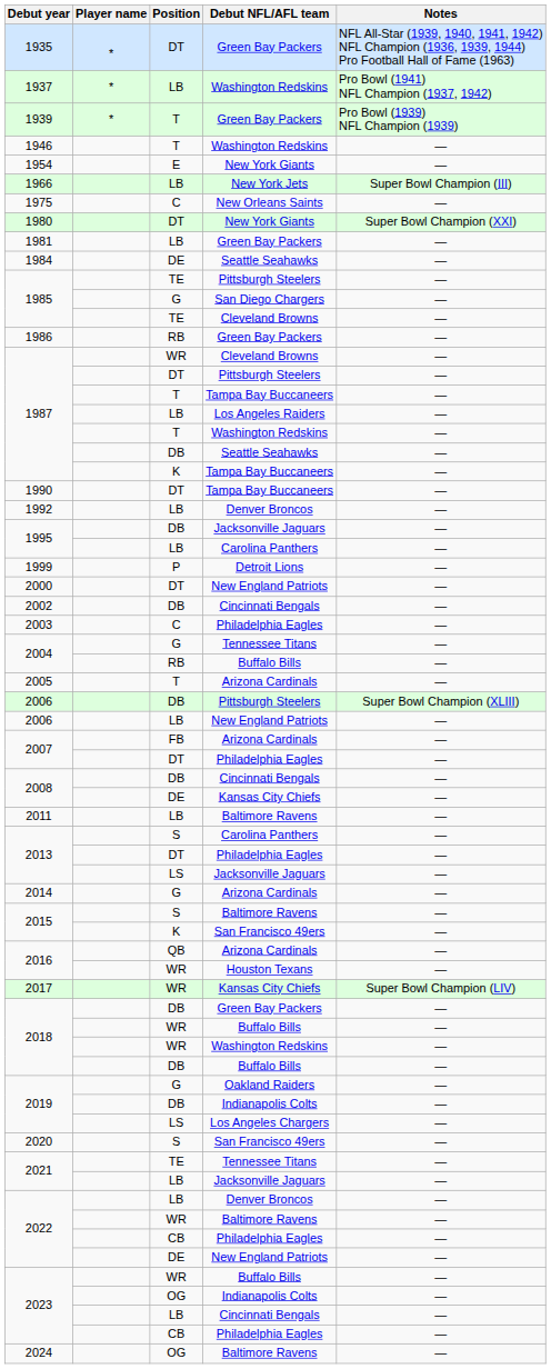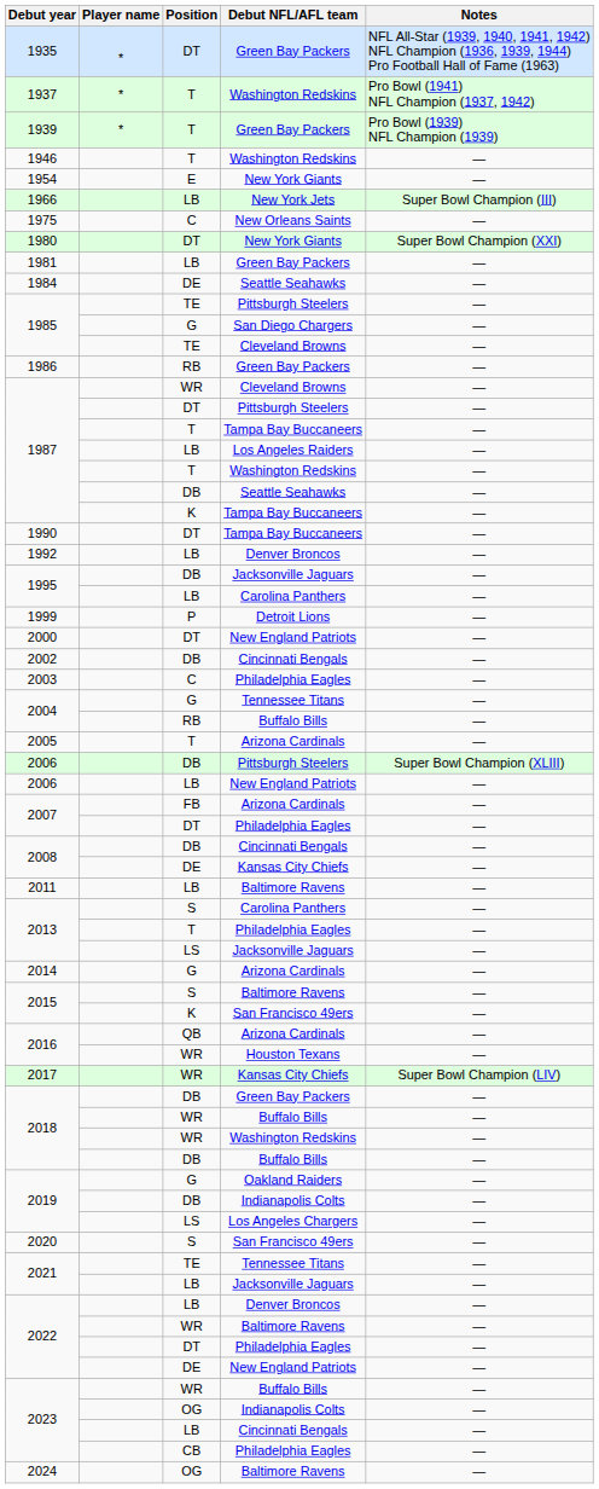1937 | Position: LB -> T
2013 / Philadelphia Eagles | Position: DT -> T
2022 / Philadelphia Eagles | Position: CB -> DT
